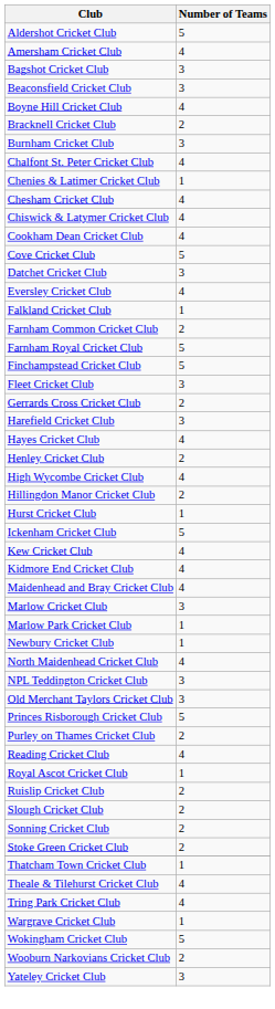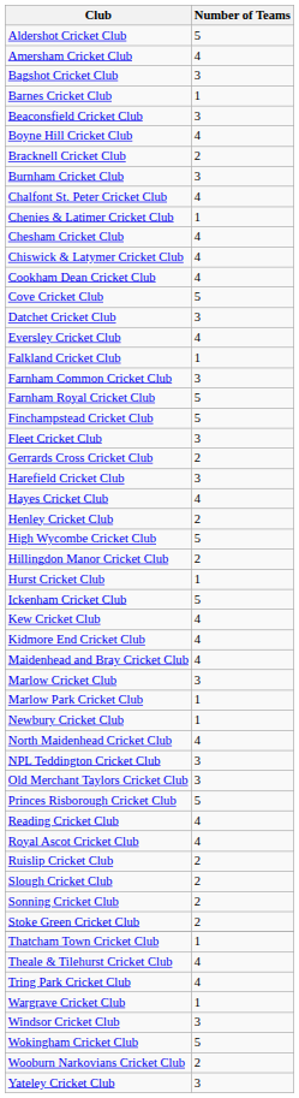+ row: Barnes Cricket Club | 1
Farnham Common Cricket Club | Number of Teams: 2 -> 3
High Wycombe Cricket Club | Number of Teams: 4 -> 5
- row: Purley on Thames Cricket Club | 2
Royal Ascot Cricket Club | Number of Teams: 1 -> 4
+ row: Windsor Cricket Club | 3
